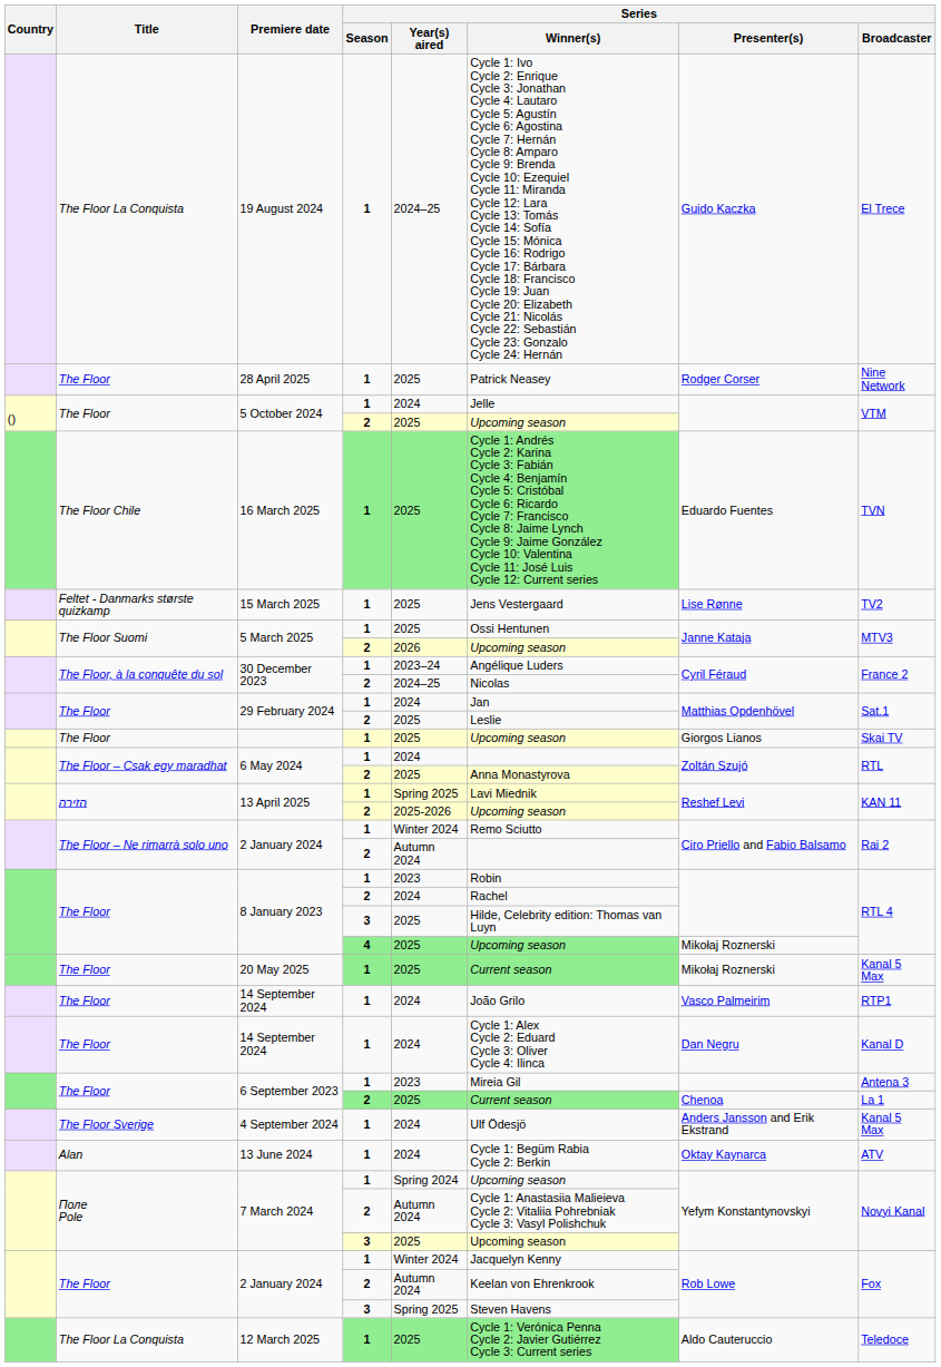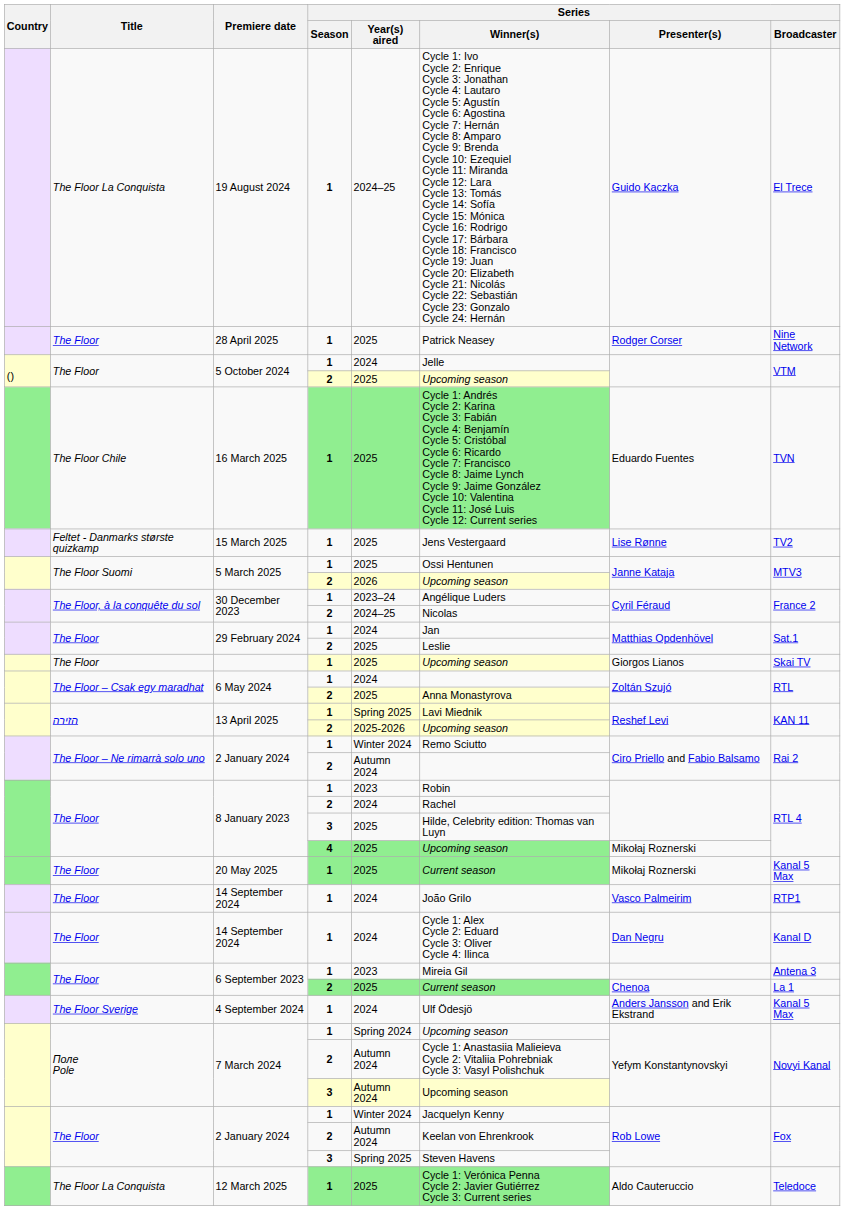- row: Alan | 13 June 2024 | 1 | 2024 | Cycle 1: Begüm Rabia Cycle 2: Berkin | Oktay Kaynarca | ATV
7 March 2024 / 3 | Series / Year(s) aired: 2025 -> Autumn 2024
